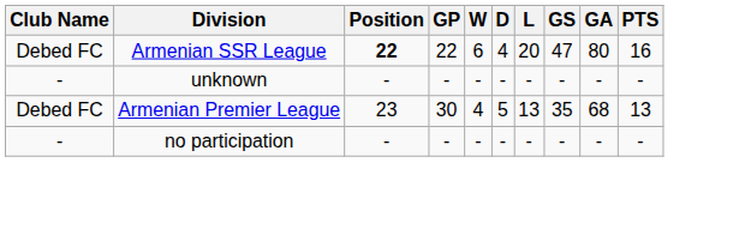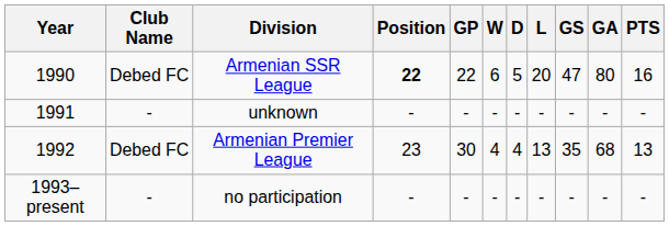+ column: Year | 1990 | 1991 | 1992 | 1993–present
Armenian SSR League | D: 4 -> 5
Armenian Premier League | D: 5 -> 4
